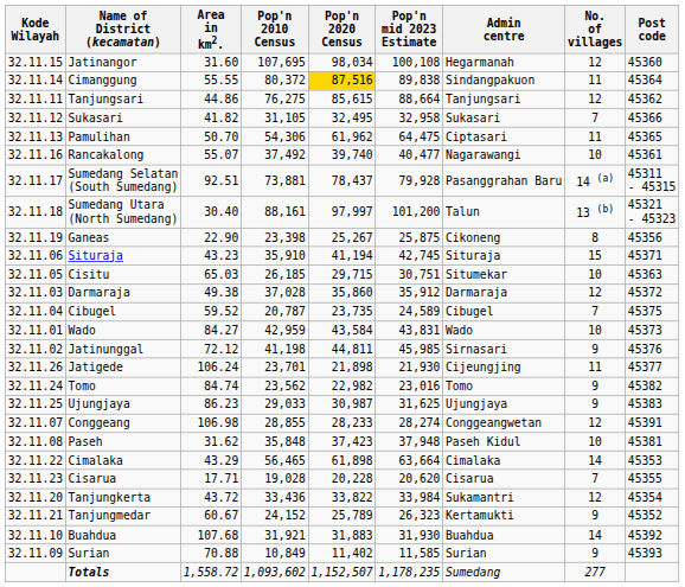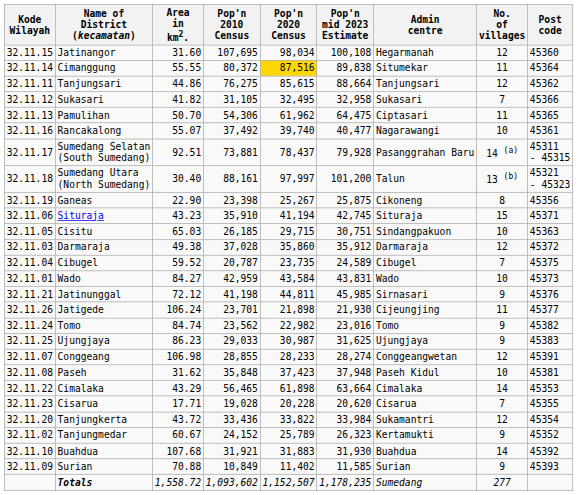Cimanggung | Admin centre: Sindangpakuon -> Situmekar
Cisitu | Admin centre: Situmekar -> Sindangpakuon
Jatinunggal | Kode Wilayah: 32.11.02 -> 32.11.21
Tanjungmedar | Kode Wilayah: 32.11.21 -> 32.11.02
